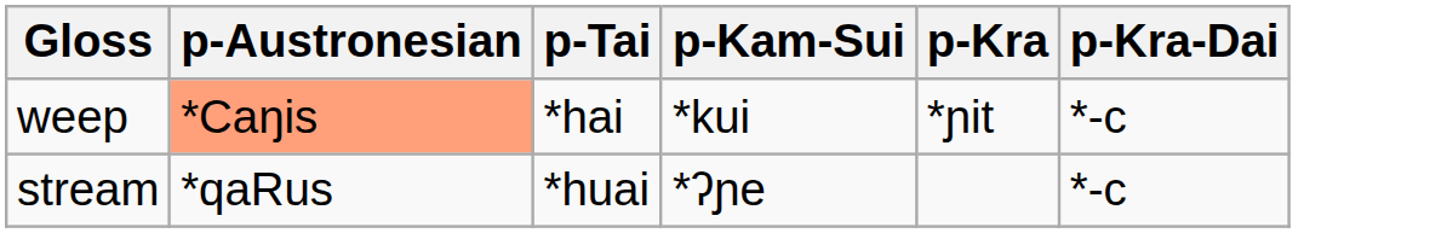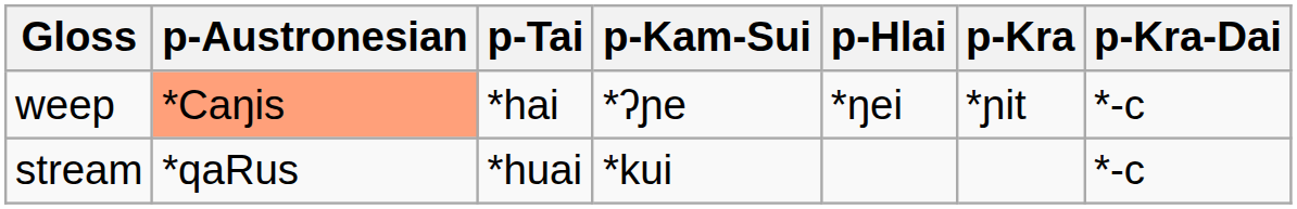+ column: p-Hlai | *ŋei
weep | p-Kam-Sui: *kui -> *ʔɲe
stream | p-Kam-Sui: *ʔɲe -> *kui
